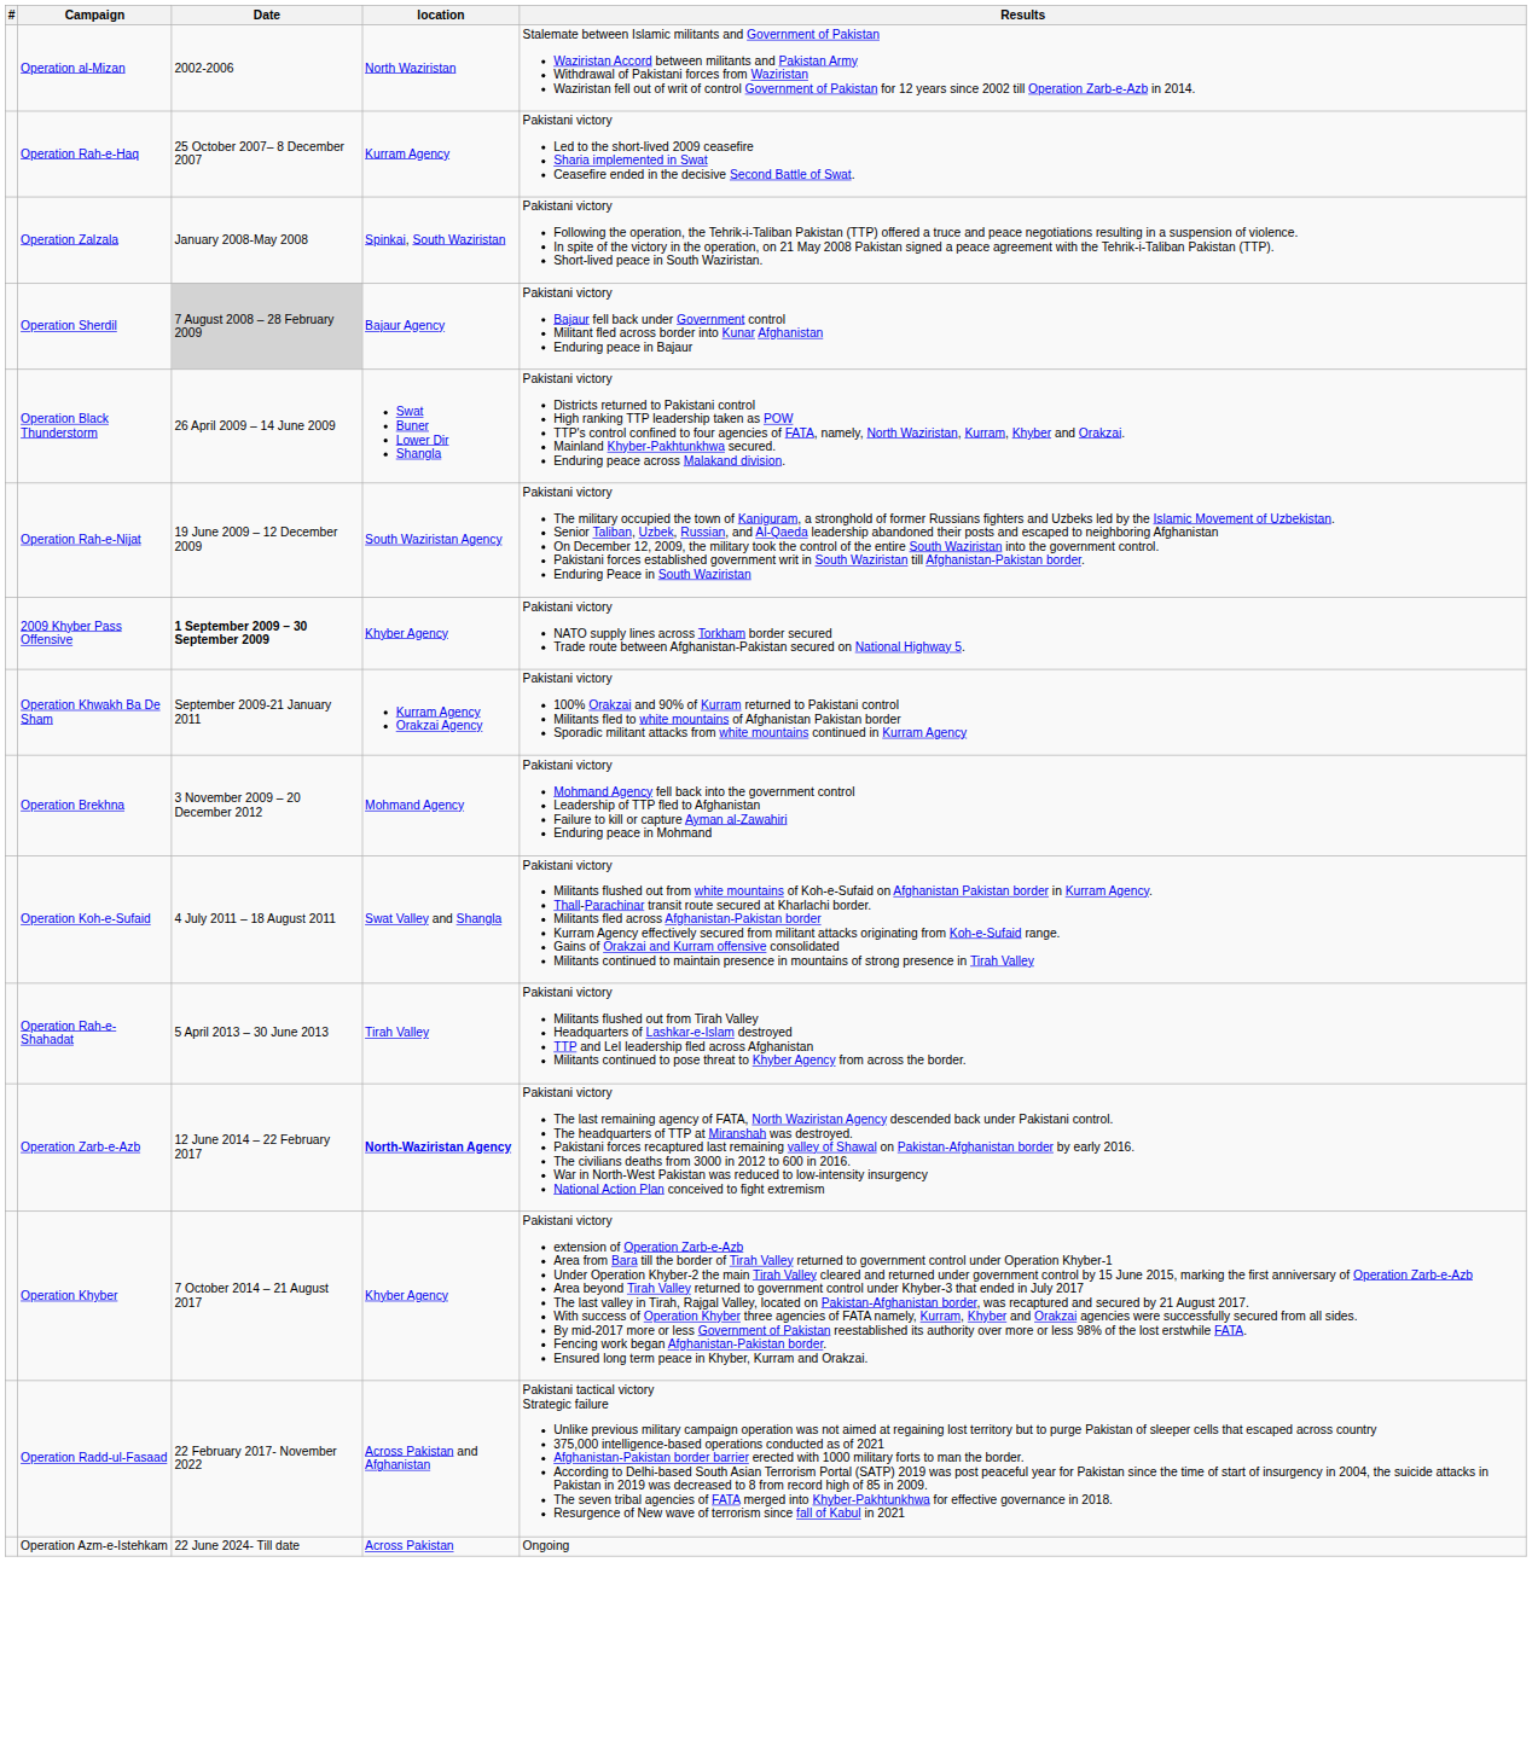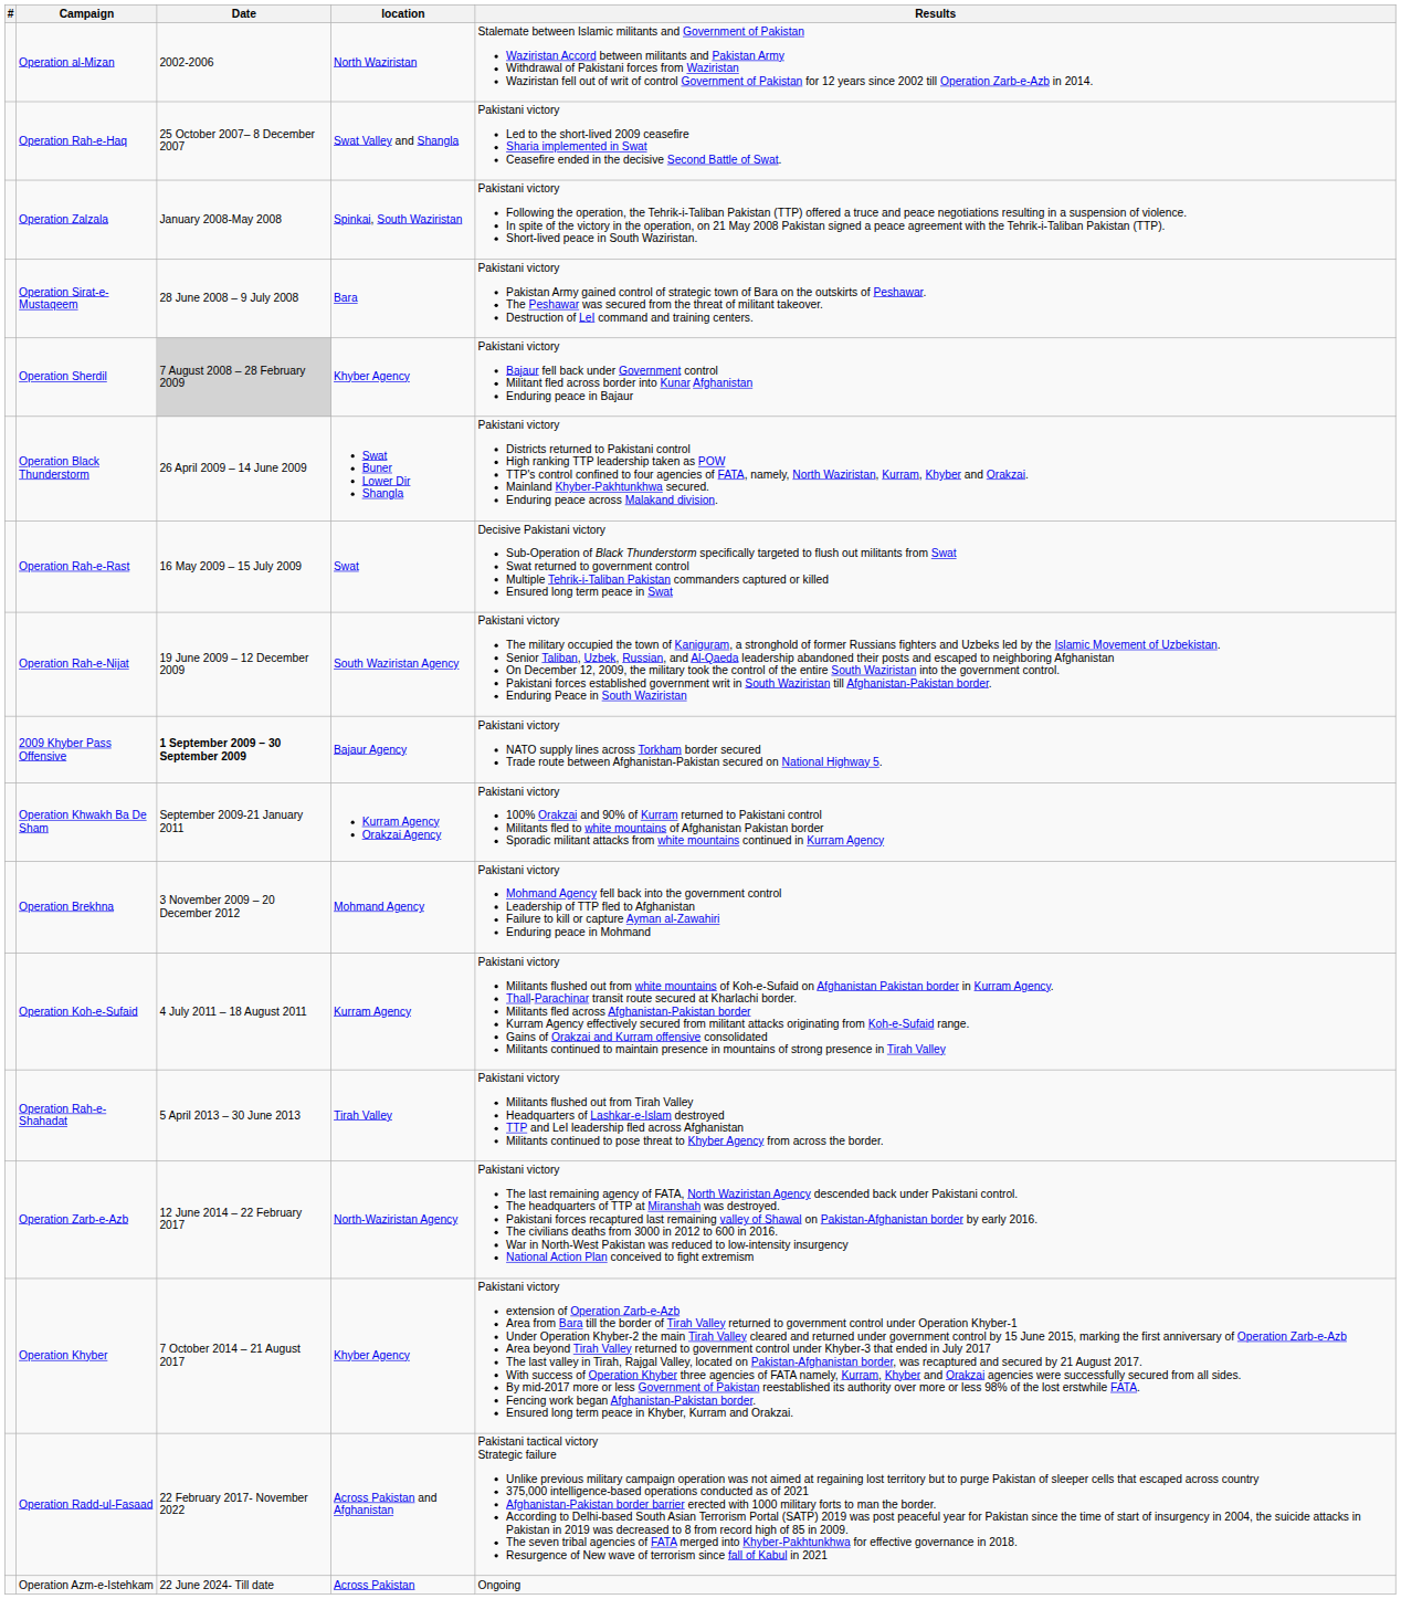Operation Rah-e-Haq | location: Kurram Agency -> Swat Valley and Shangla
+ row: Operation Sirat-e-Mustaqeem | 28 June 2008 – 9 July 2008 | Bara | Pakistani victory Pakistan Army gained control of strategic town of Bara on the outskirts of Peshawar. The Peshawar was secured from the threat of militant takeover. Destruction of LeI command and training centers.
Operation Sherdil | location: Bajaur Agency -> Khyber Agency
+ row: Operation Rah-e-Rast | 16 May 2009 – 15 July 2009 | Swat | Decisive Pakistani victory Sub-Operation of Black Thunderstorm specifically targeted to flush out militants from Swat Swat returned to government control Multiple Tehrik-i-Taliban Pakistan commanders captured or killed Ensured long term peace in Swat
2009 Khyber Pass Offensive | location: Khyber Agency -> Bajaur Agency
Operation Koh-e-Sufaid | location: Swat Valley and Shangla -> Kurram Agency
Operation Zarb-e-Azb | location: bold -> normal
